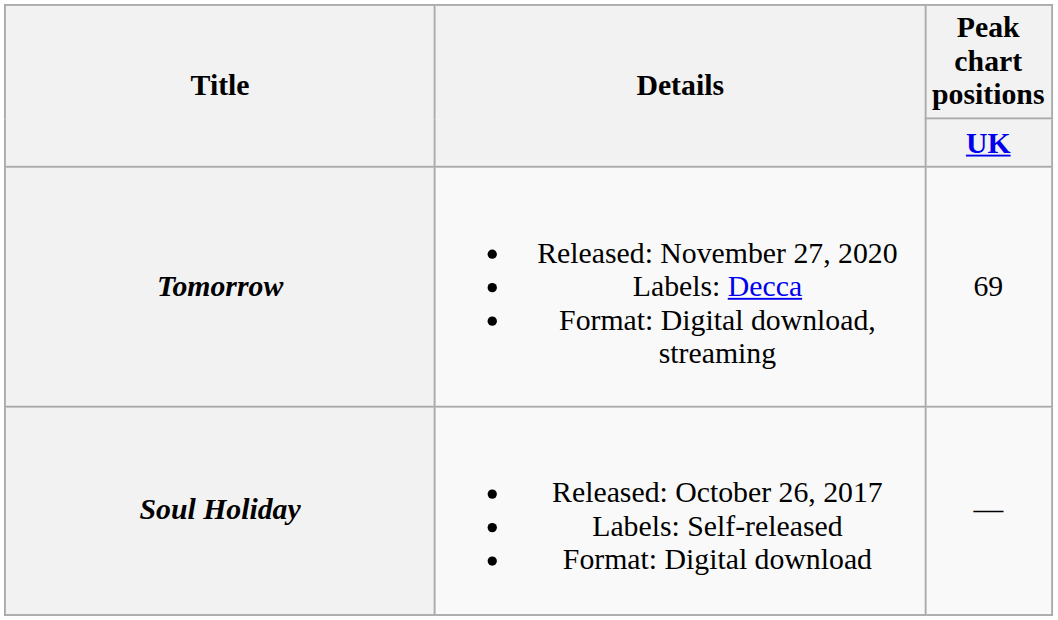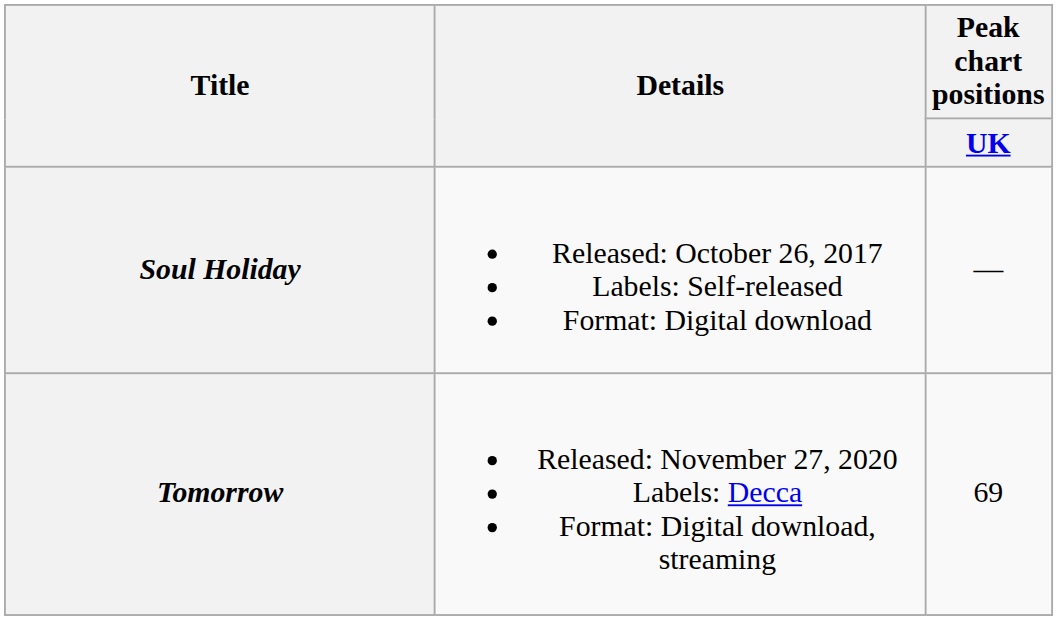rows swapped: Soul Holiday <-> Tomorrow
